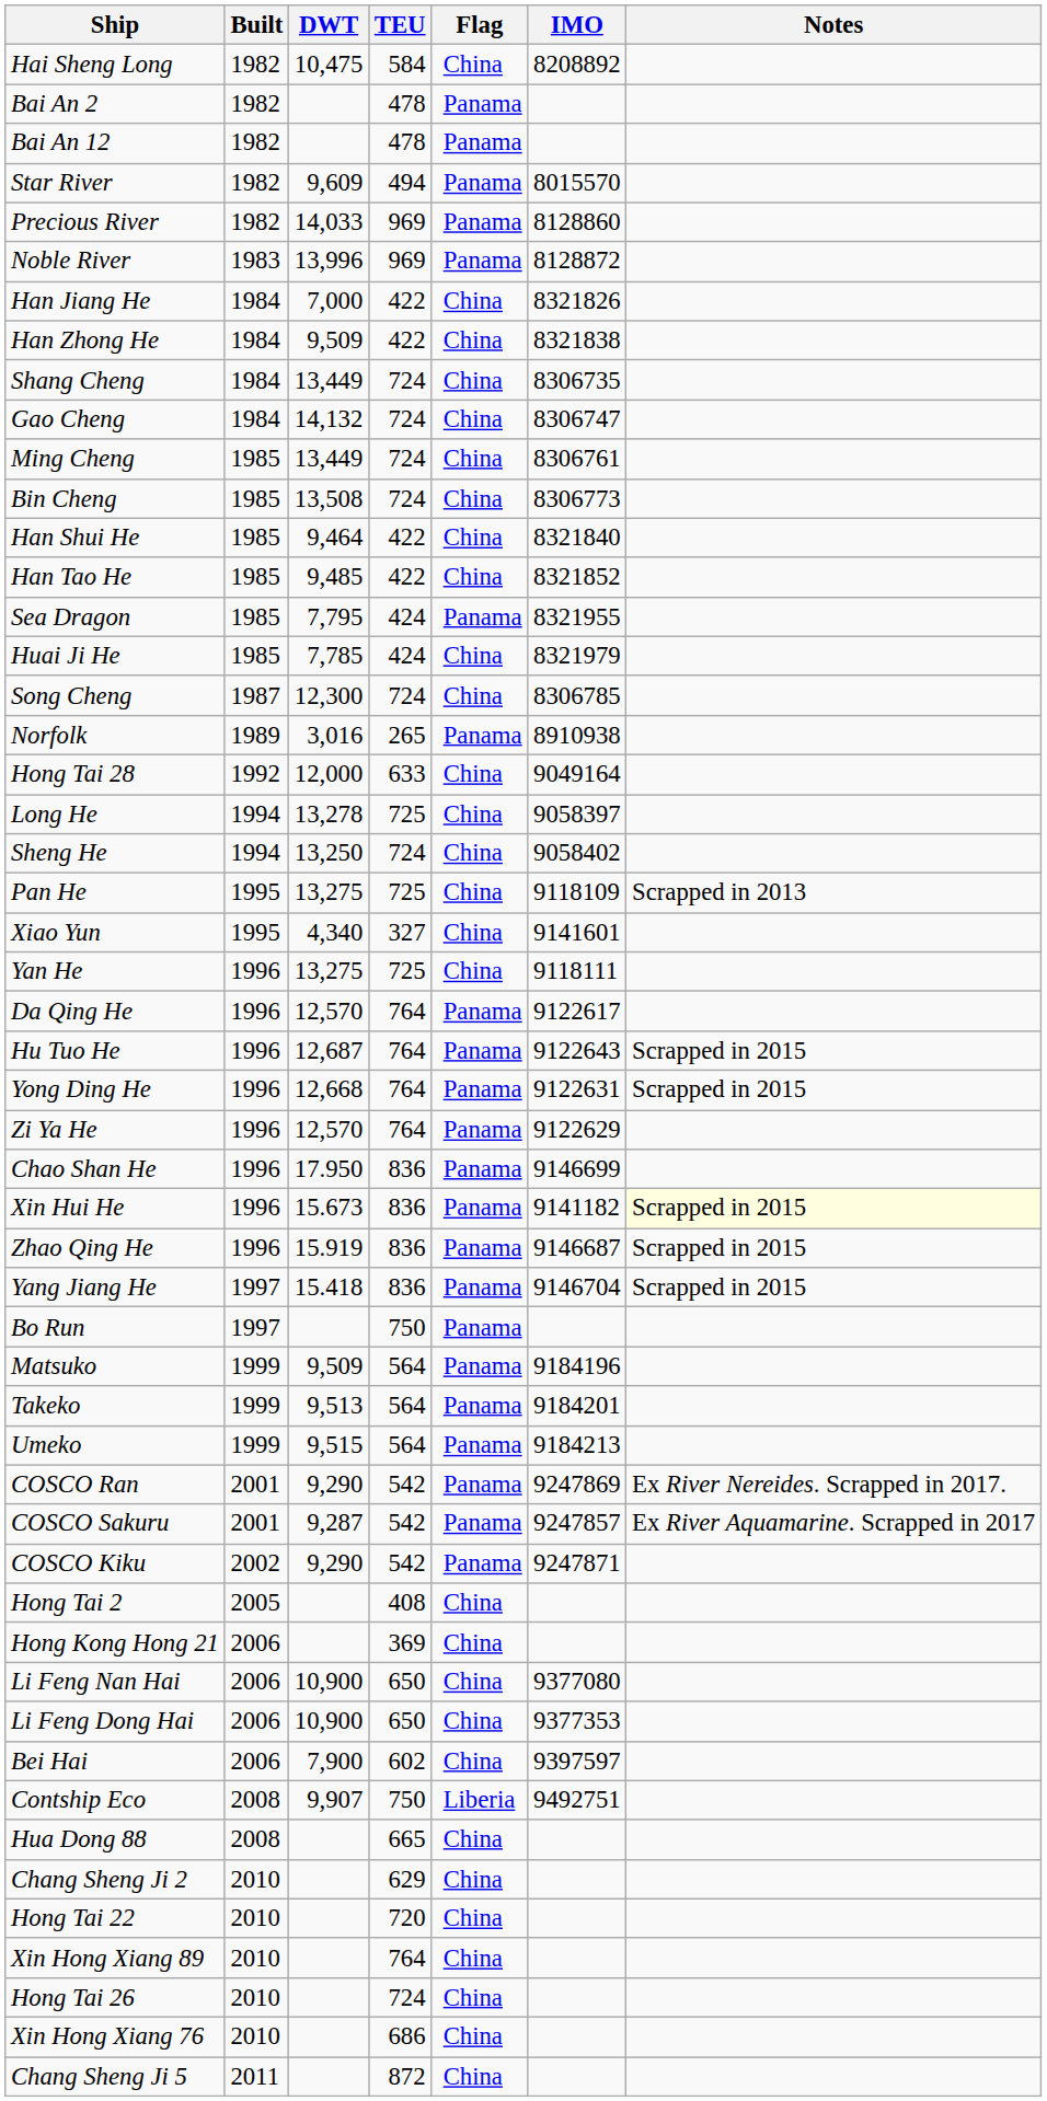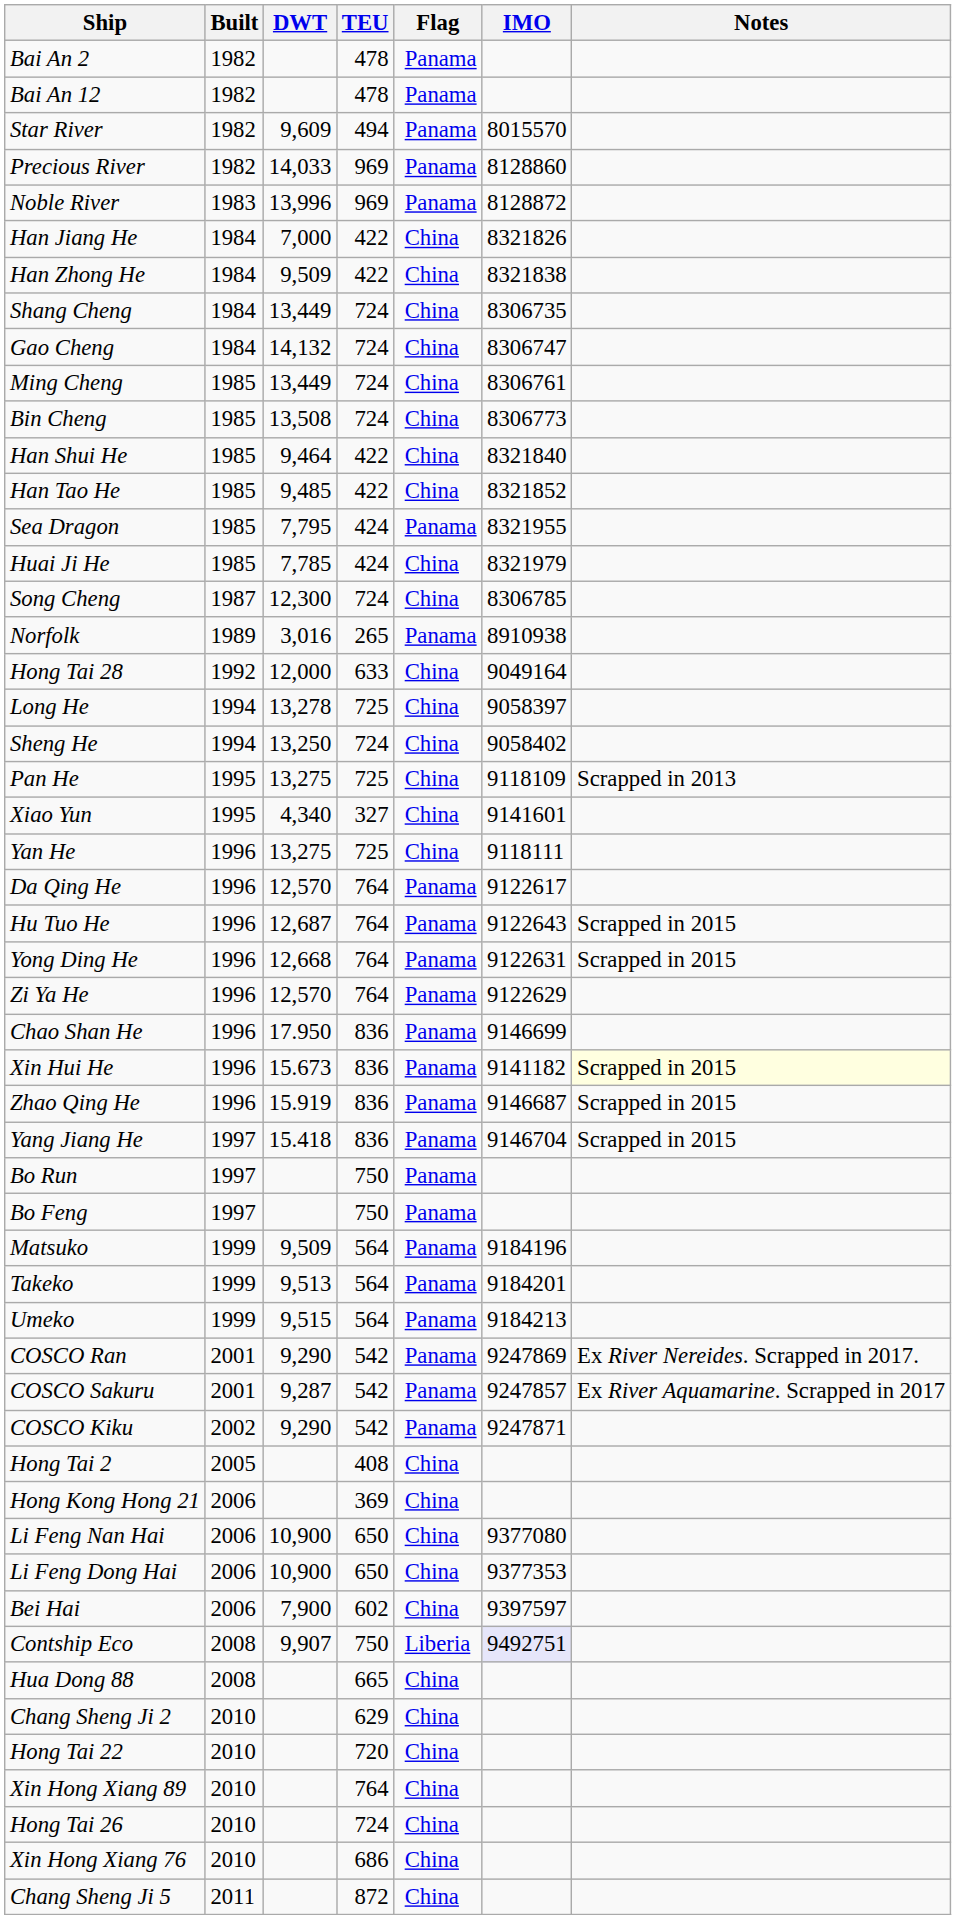- row: Hai Sheng Long | 1982 | 10,475 | 584 | China | 8208892
+ row: Bo Feng | 1997 | 750 | Panama
Contship Eco | IMO: no background -> lavender background
